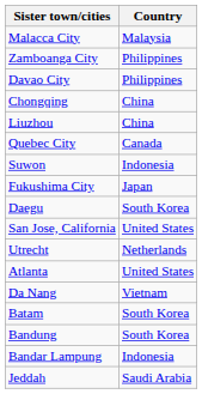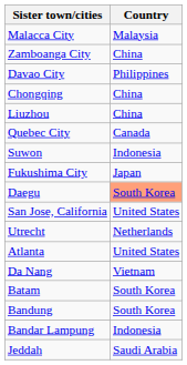Zamboanga City | Country: Philippines -> China
Daegu | Country: no background -> lightsalmon background
